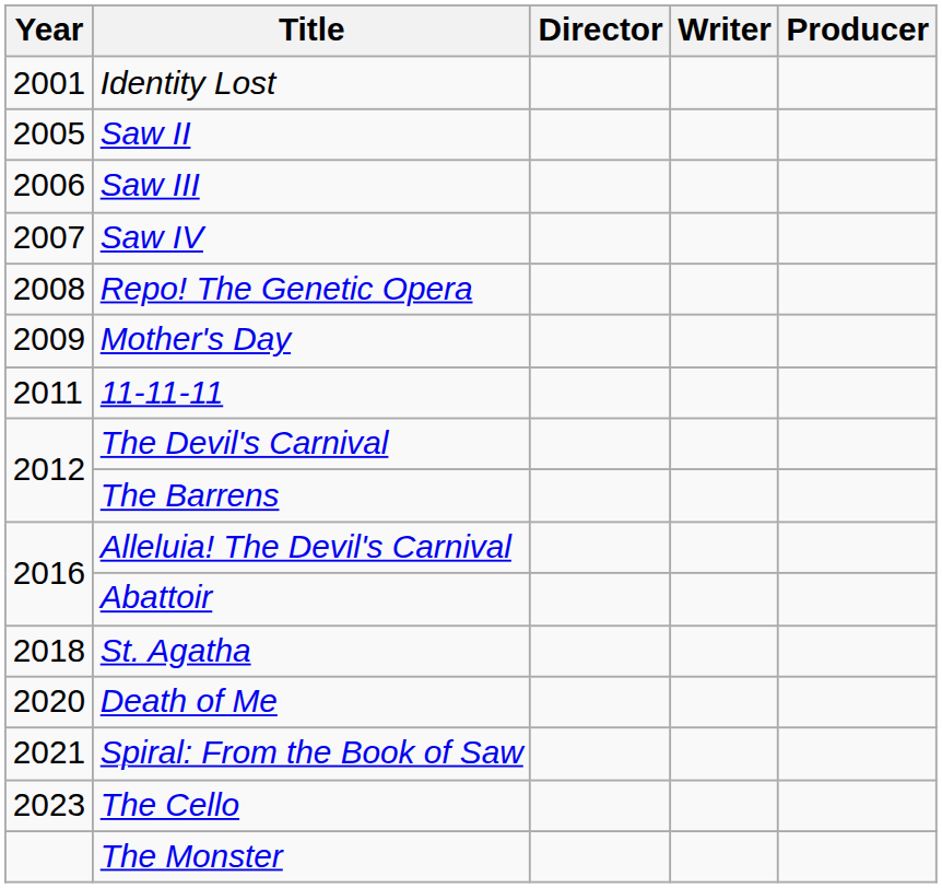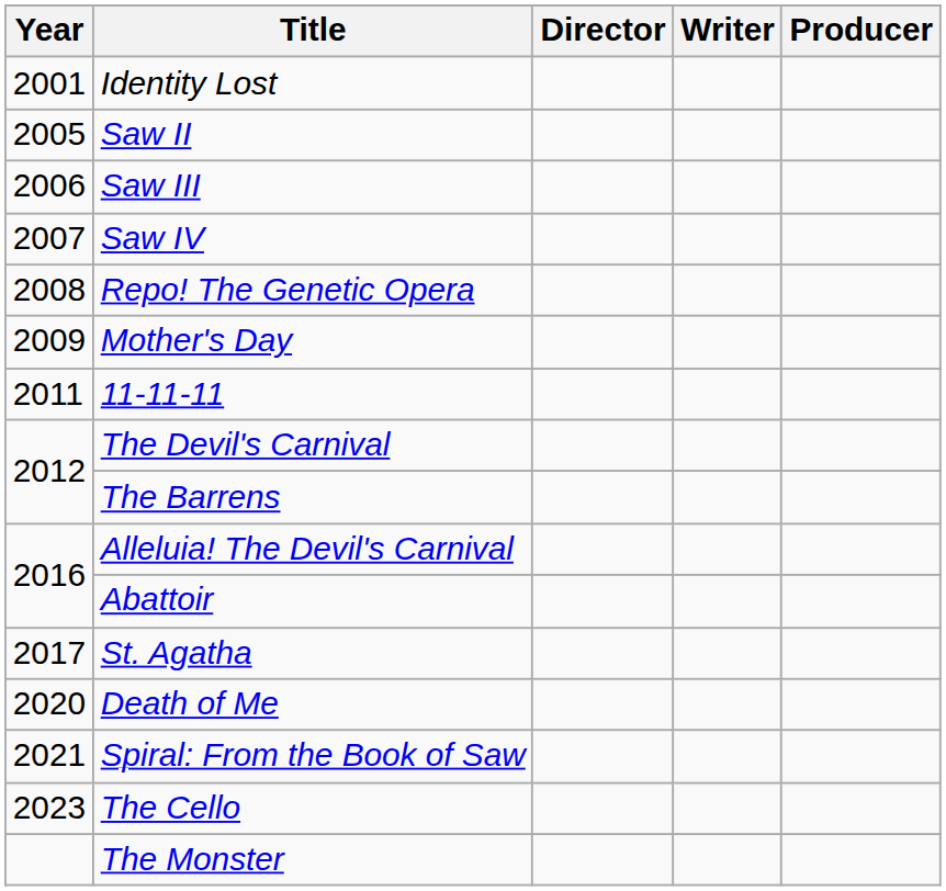St. Agatha | Year: 2018 -> 2017
